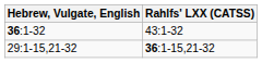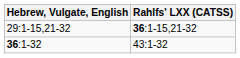rows swapped: 36:1-32 <-> 29:1-15,21-32
